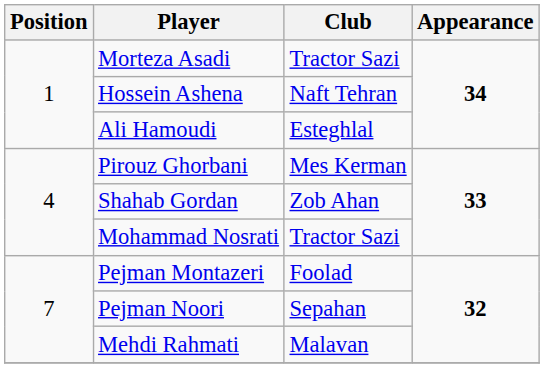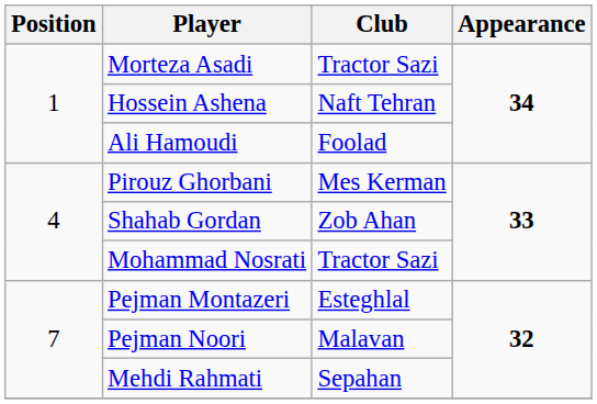Ali Hamoudi | Club: Esteghlal -> Foolad
Pejman Montazeri | Club: Foolad -> Esteghlal
Pejman Noori | Club: Sepahan -> Malavan
Mehdi Rahmati | Club: Malavan -> Sepahan
